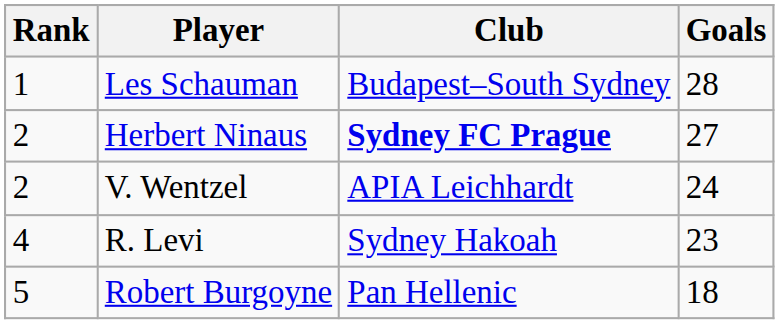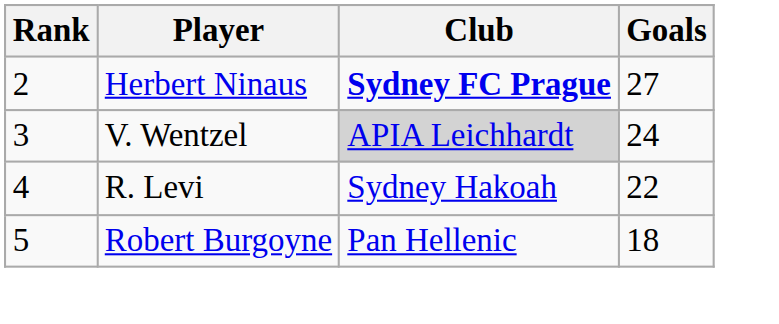- row: 1 | Les Schauman | Budapest–South Sydney | 28
V. Wentzel | Rank: 2 -> 3
V. Wentzel | Club: no background -> lightgrey background
R. Levi | Goals: 23 -> 22
